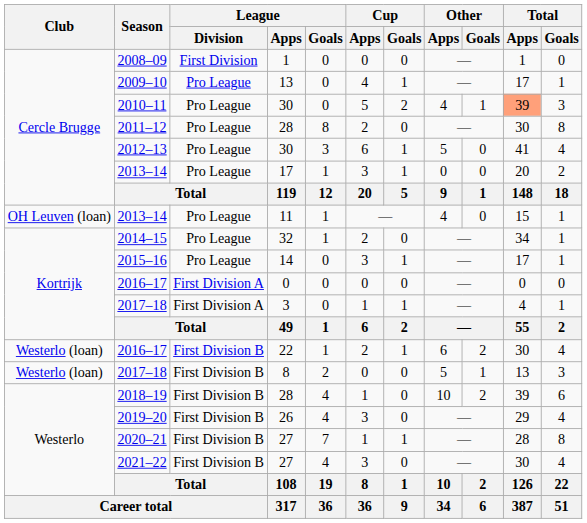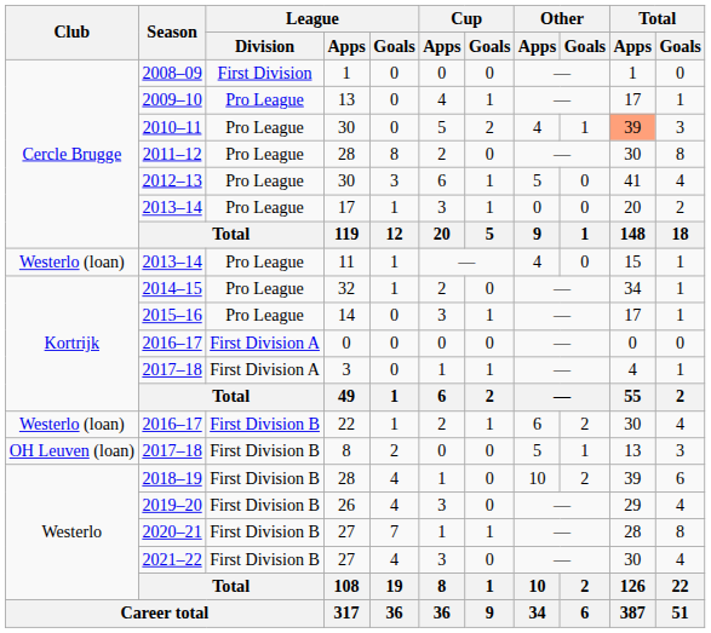2013–14 / 11 | Club: OH Leuven (loan) -> Westerlo (loan)
2017–18 / 8 | Club: Westerlo (loan) -> OH Leuven (loan)
